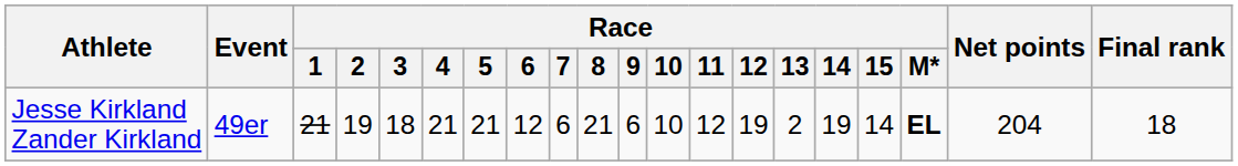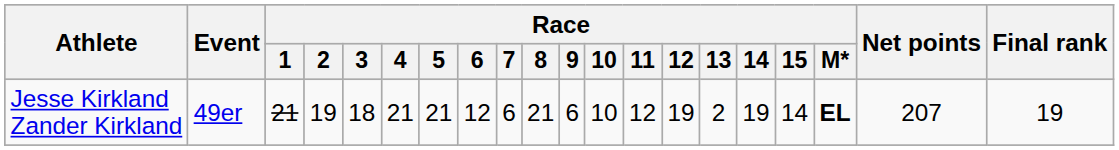Jesse Kirkland Zander Kirkland | Net points: 204 -> 207
Jesse Kirkland Zander Kirkland | Final rank: 18 -> 19
